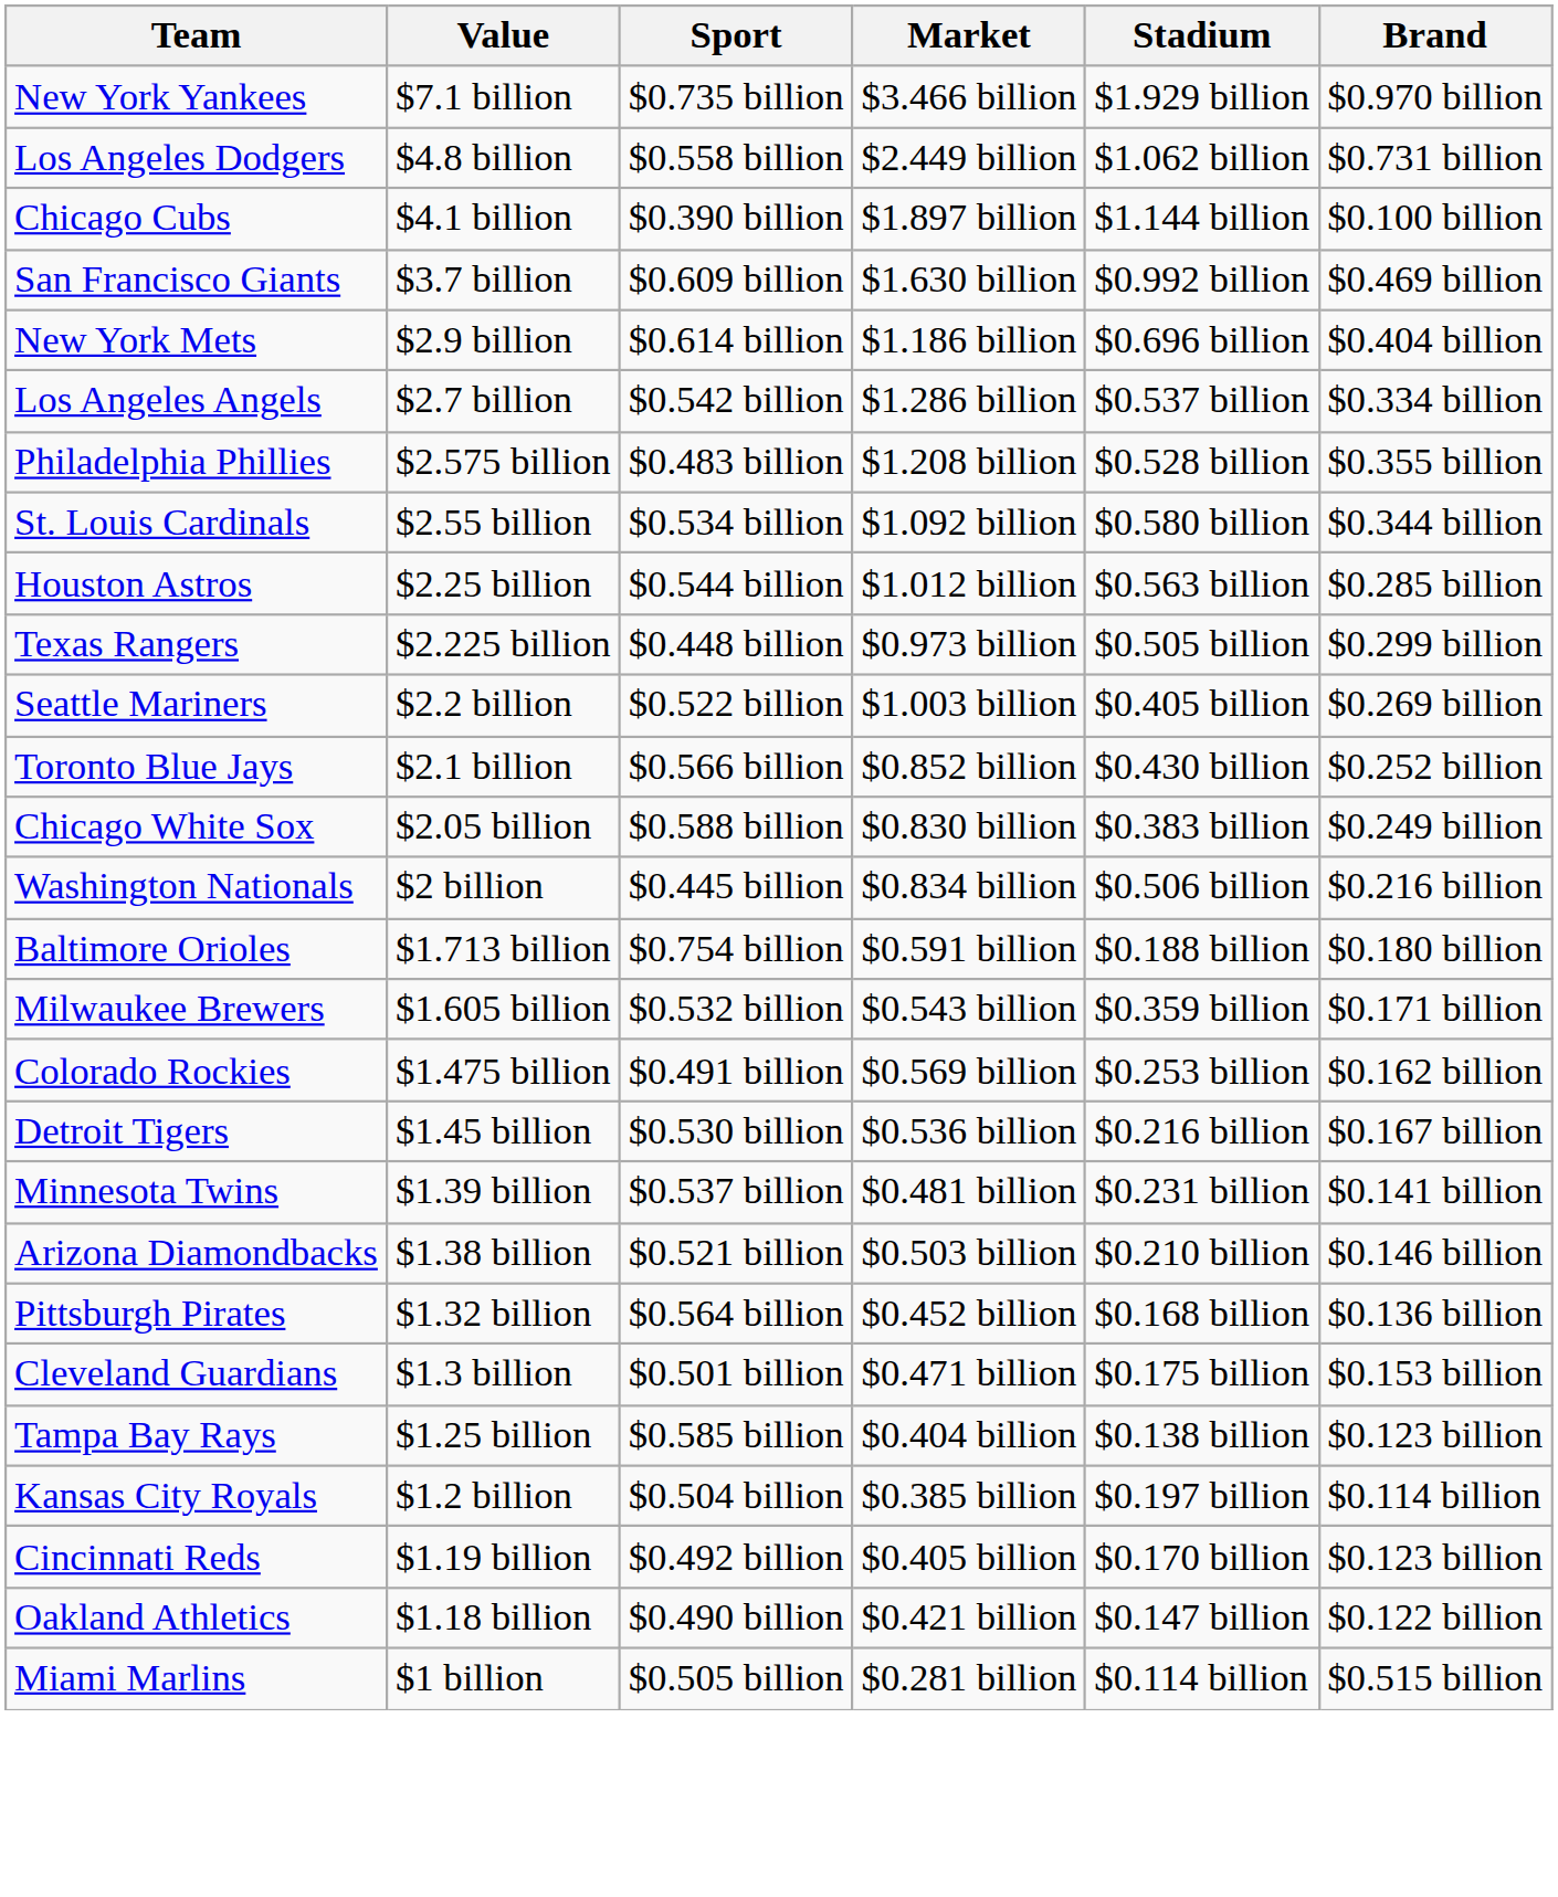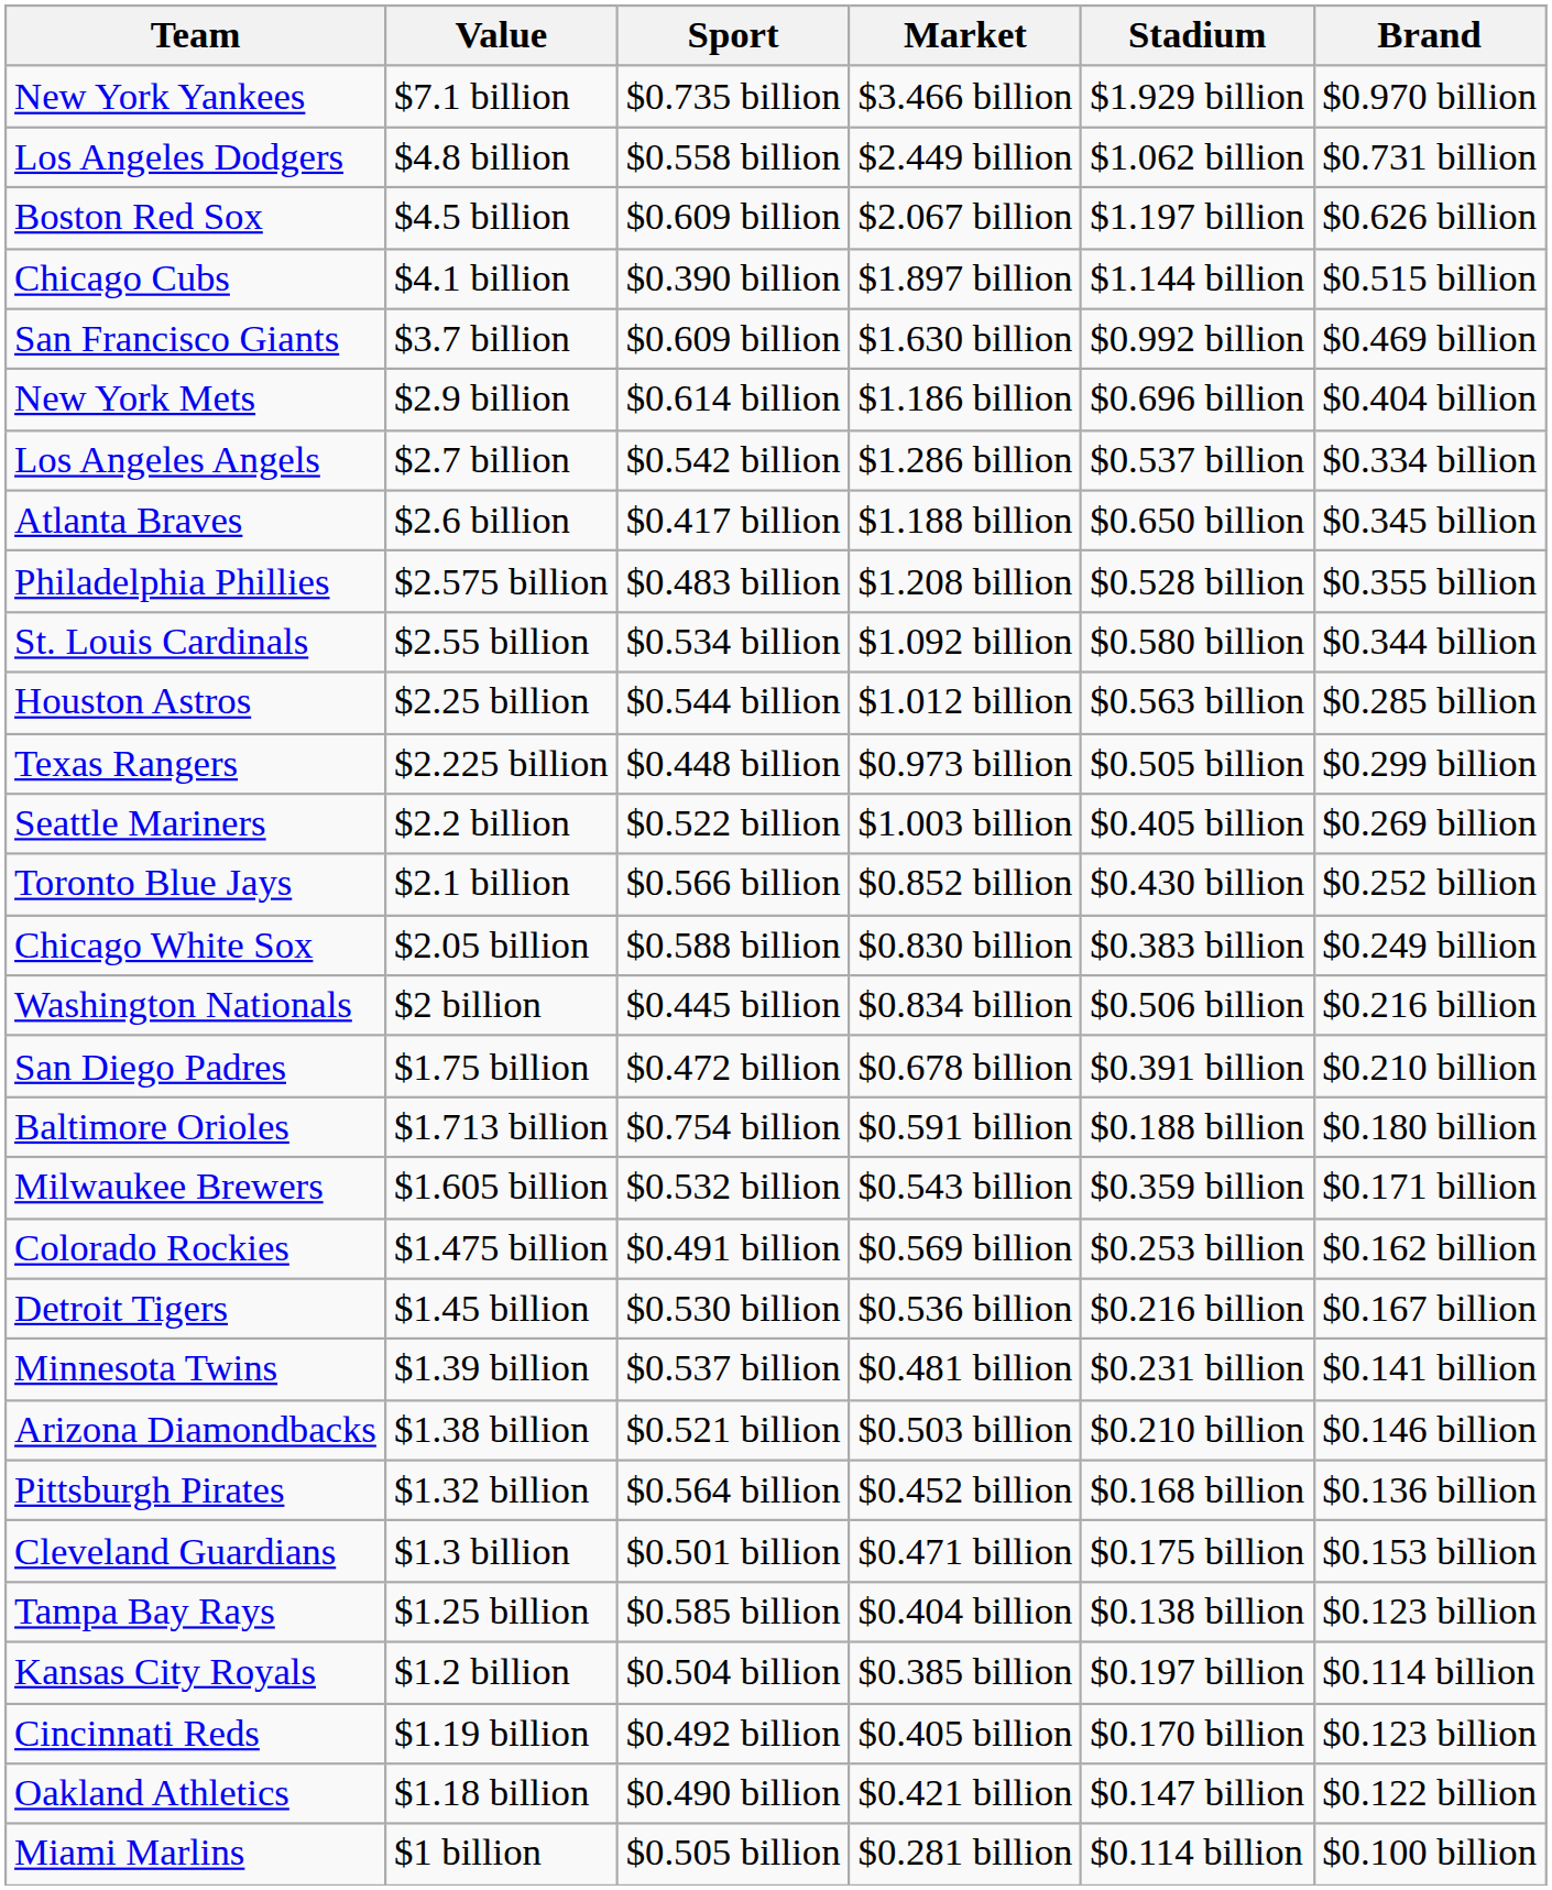+ row: Boston Red Sox | $4.5 billion | $0.609 billion | $2.067 billion | $1.197 billion | $0.626 billion
Chicago Cubs | Brand: $0.100 billion -> $0.515 billion
+ row: Atlanta Braves | $2.6 billion | $0.417 billion | $1.188 billion | $0.650 billion | $0.345 billion
+ row: San Diego Padres | $1.75 billion | $0.472 billion | $0.678 billion | $0.391 billion | $0.210 billion
Miami Marlins | Brand: $0.515 billion -> $0.100 billion
